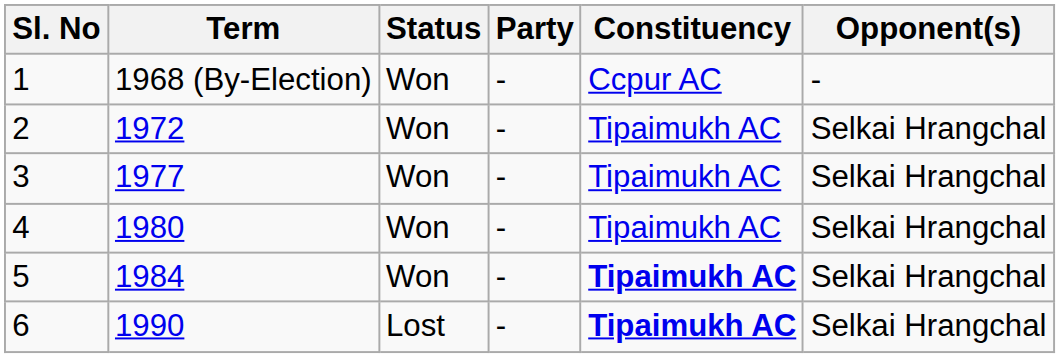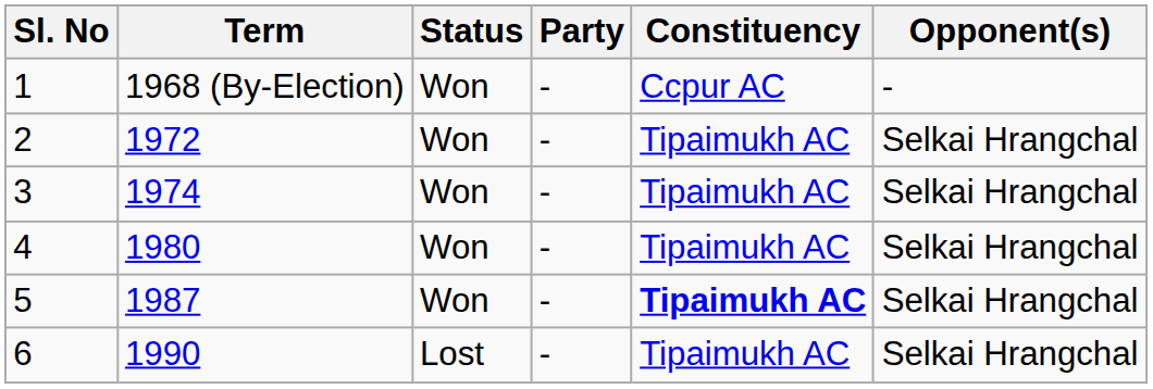3 | Term: 1977 -> 1974
5 | Term: 1984 -> 1987
6 | Constituency: bold -> normal
